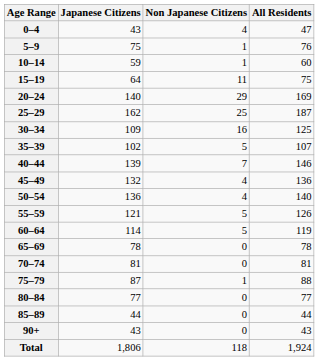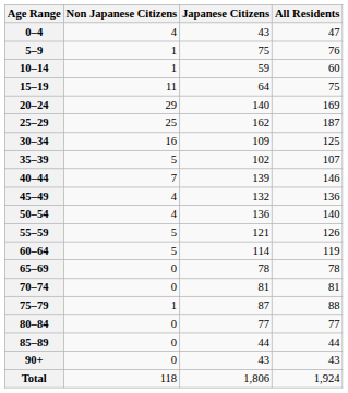columns swapped: Japanese Citizens <-> Non Japanese Citizens
